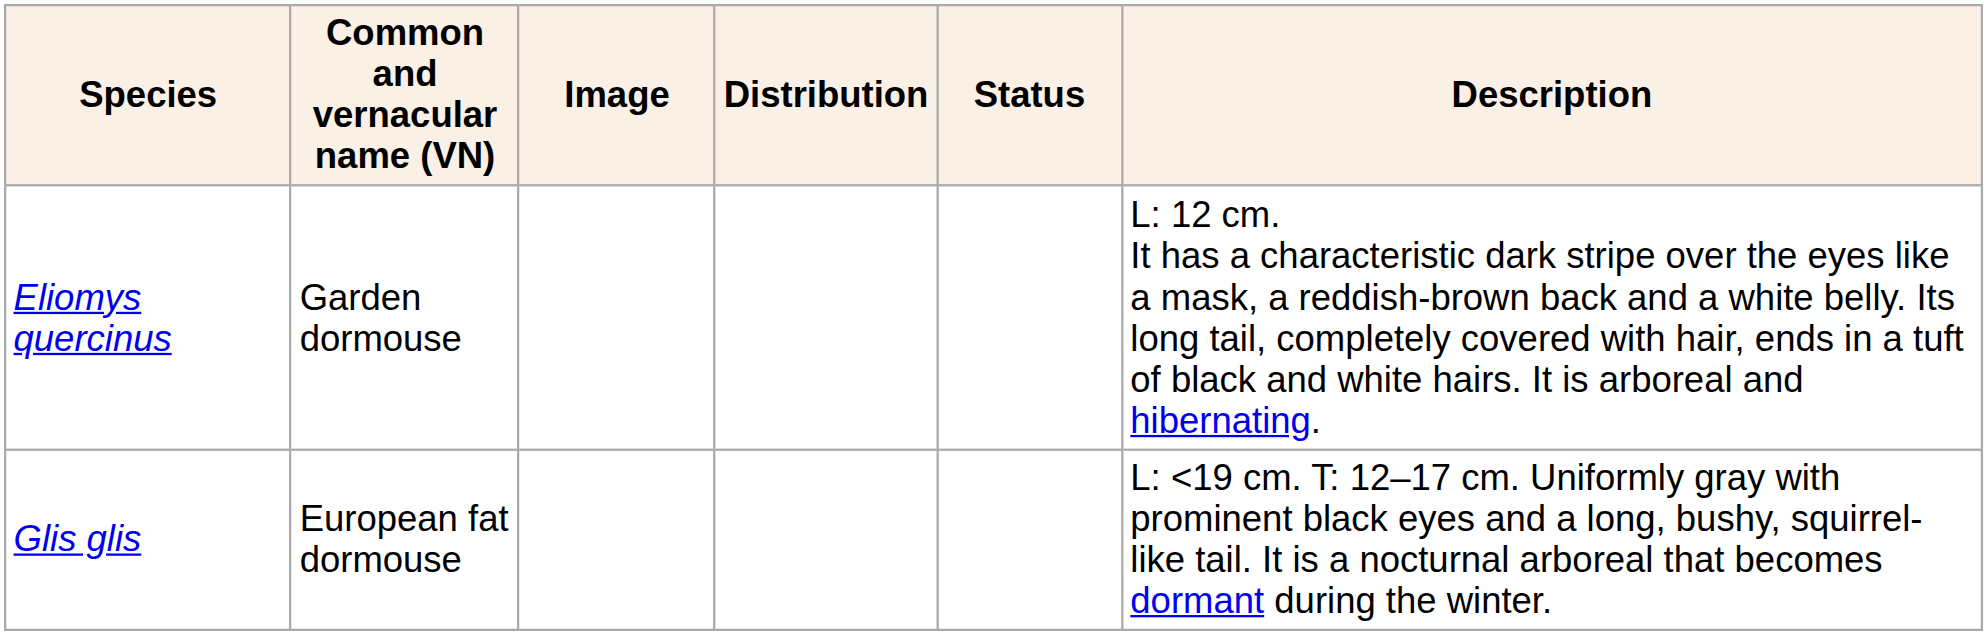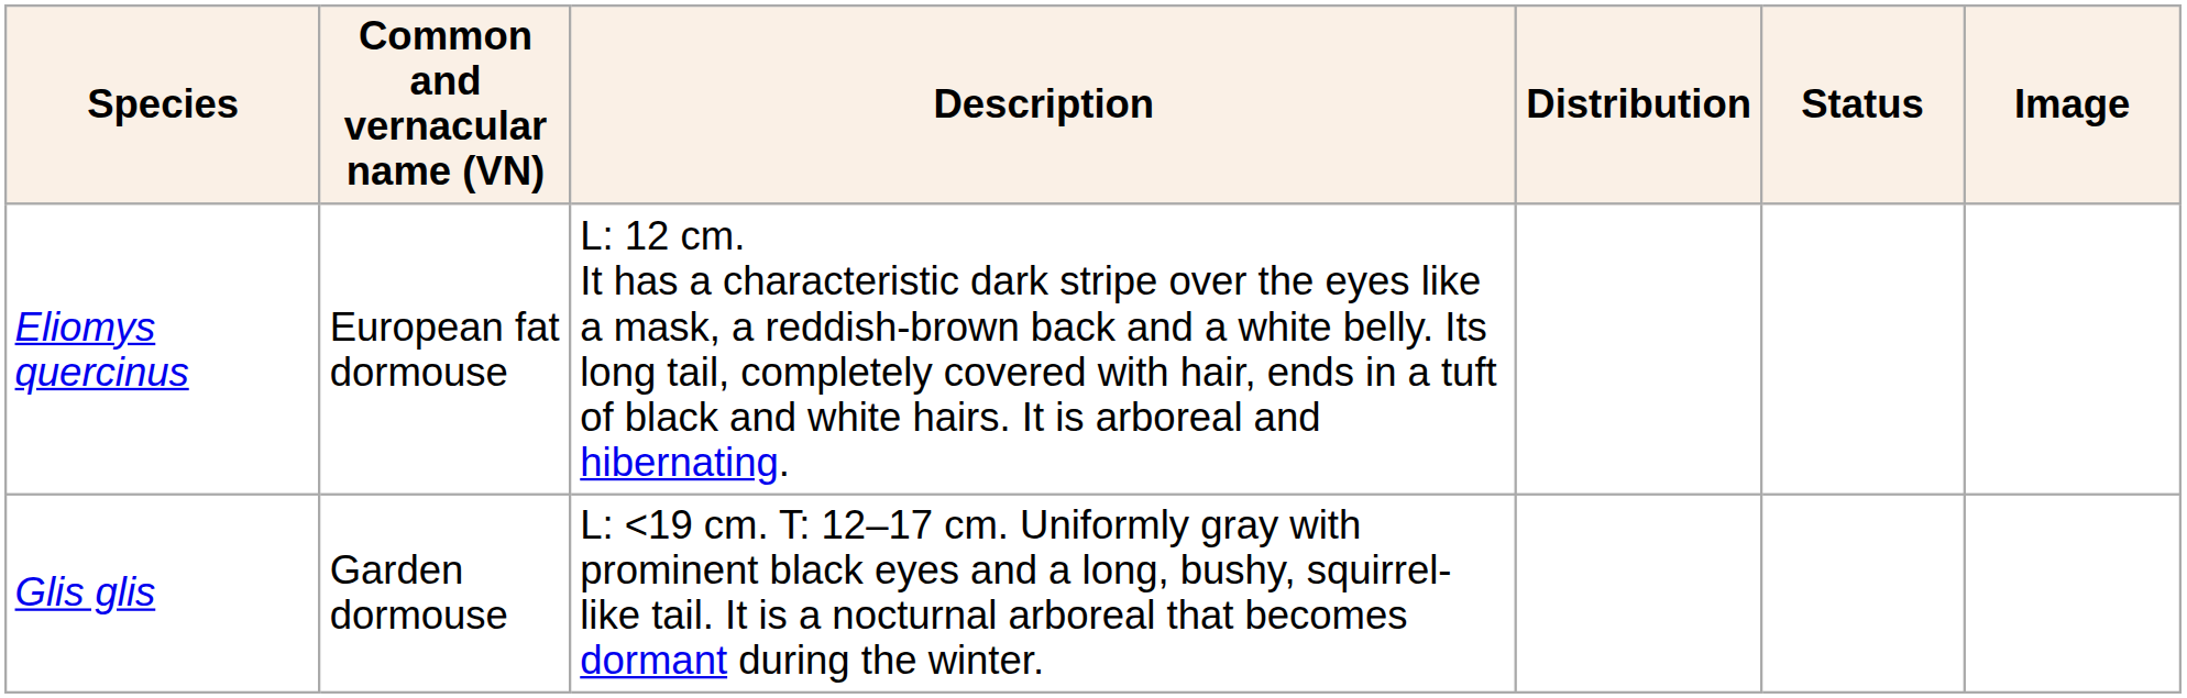columns swapped: Description <-> Image
Eliomys quercinus | Common and vernacular name (VN): Garden dormouse -> European fat dormouse
Glis glis | Common and vernacular name (VN): European fat dormouse -> Garden dormouse
